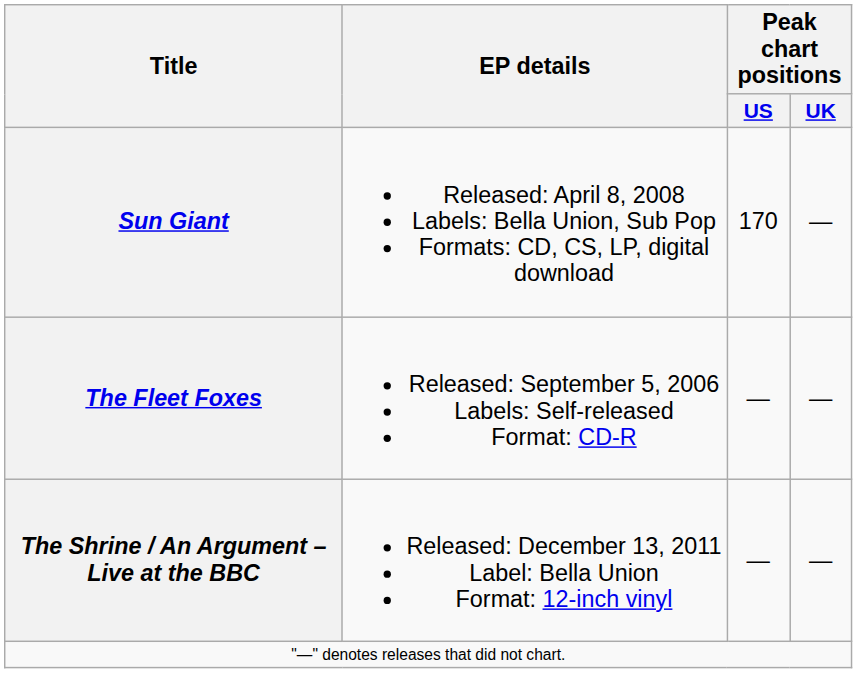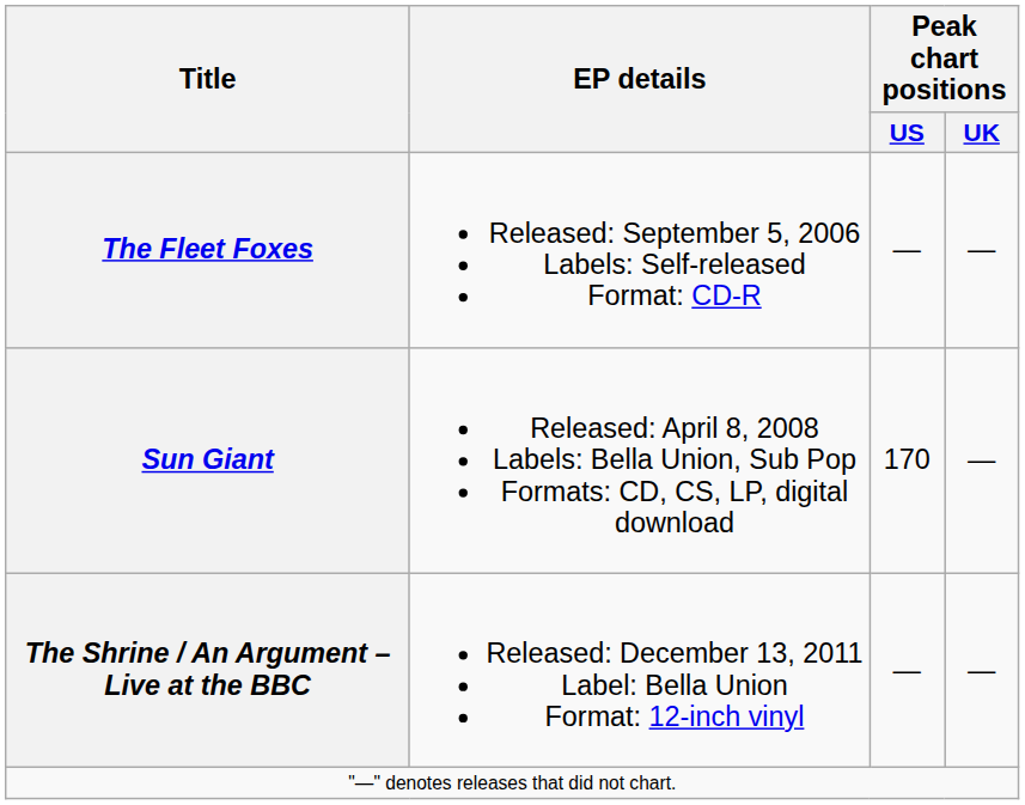rows swapped: The Fleet Foxes <-> Sun Giant
